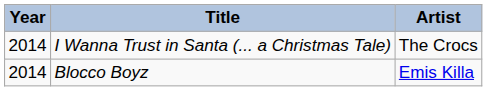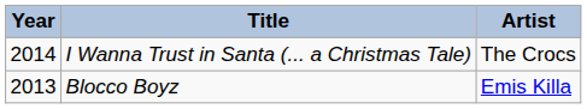Blocco Boyz | Year: 2014 -> 2013
